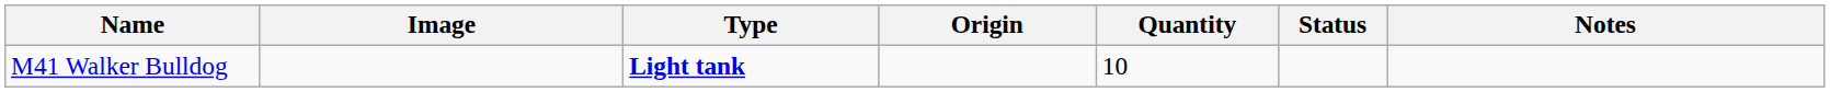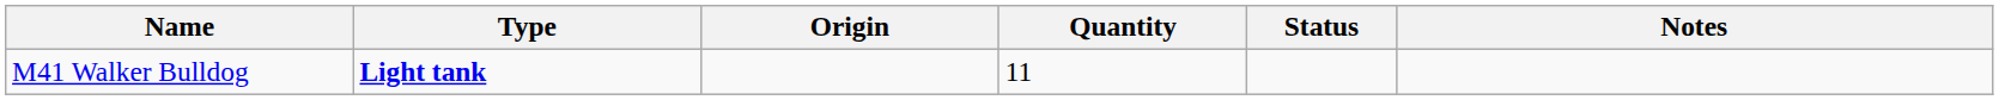- column: Image
M41 Walker Bulldog | Quantity: 10 -> 11
